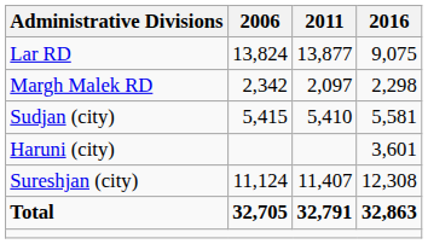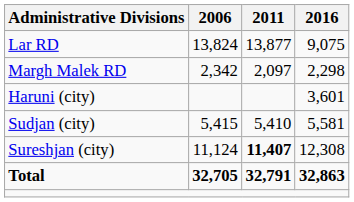rows swapped: Haruni (city) <-> Sudjan (city)
Sureshjan (city) | 2011: normal -> bold
